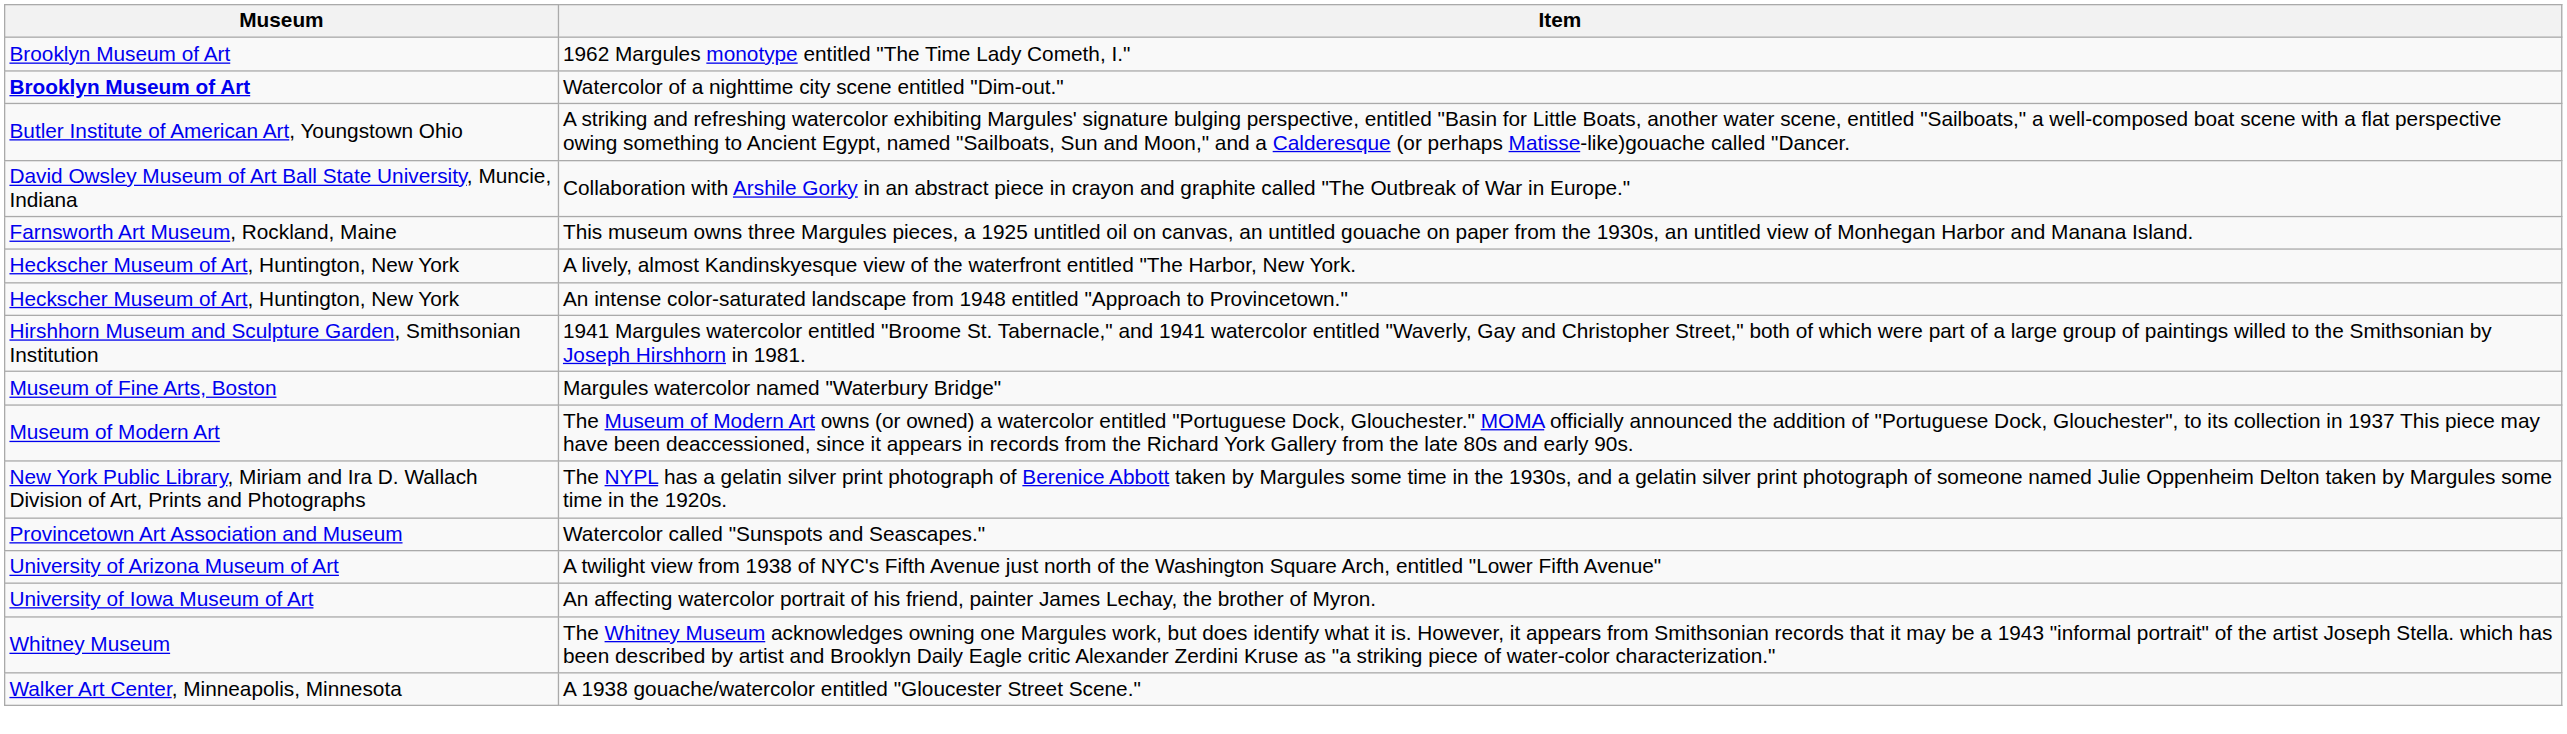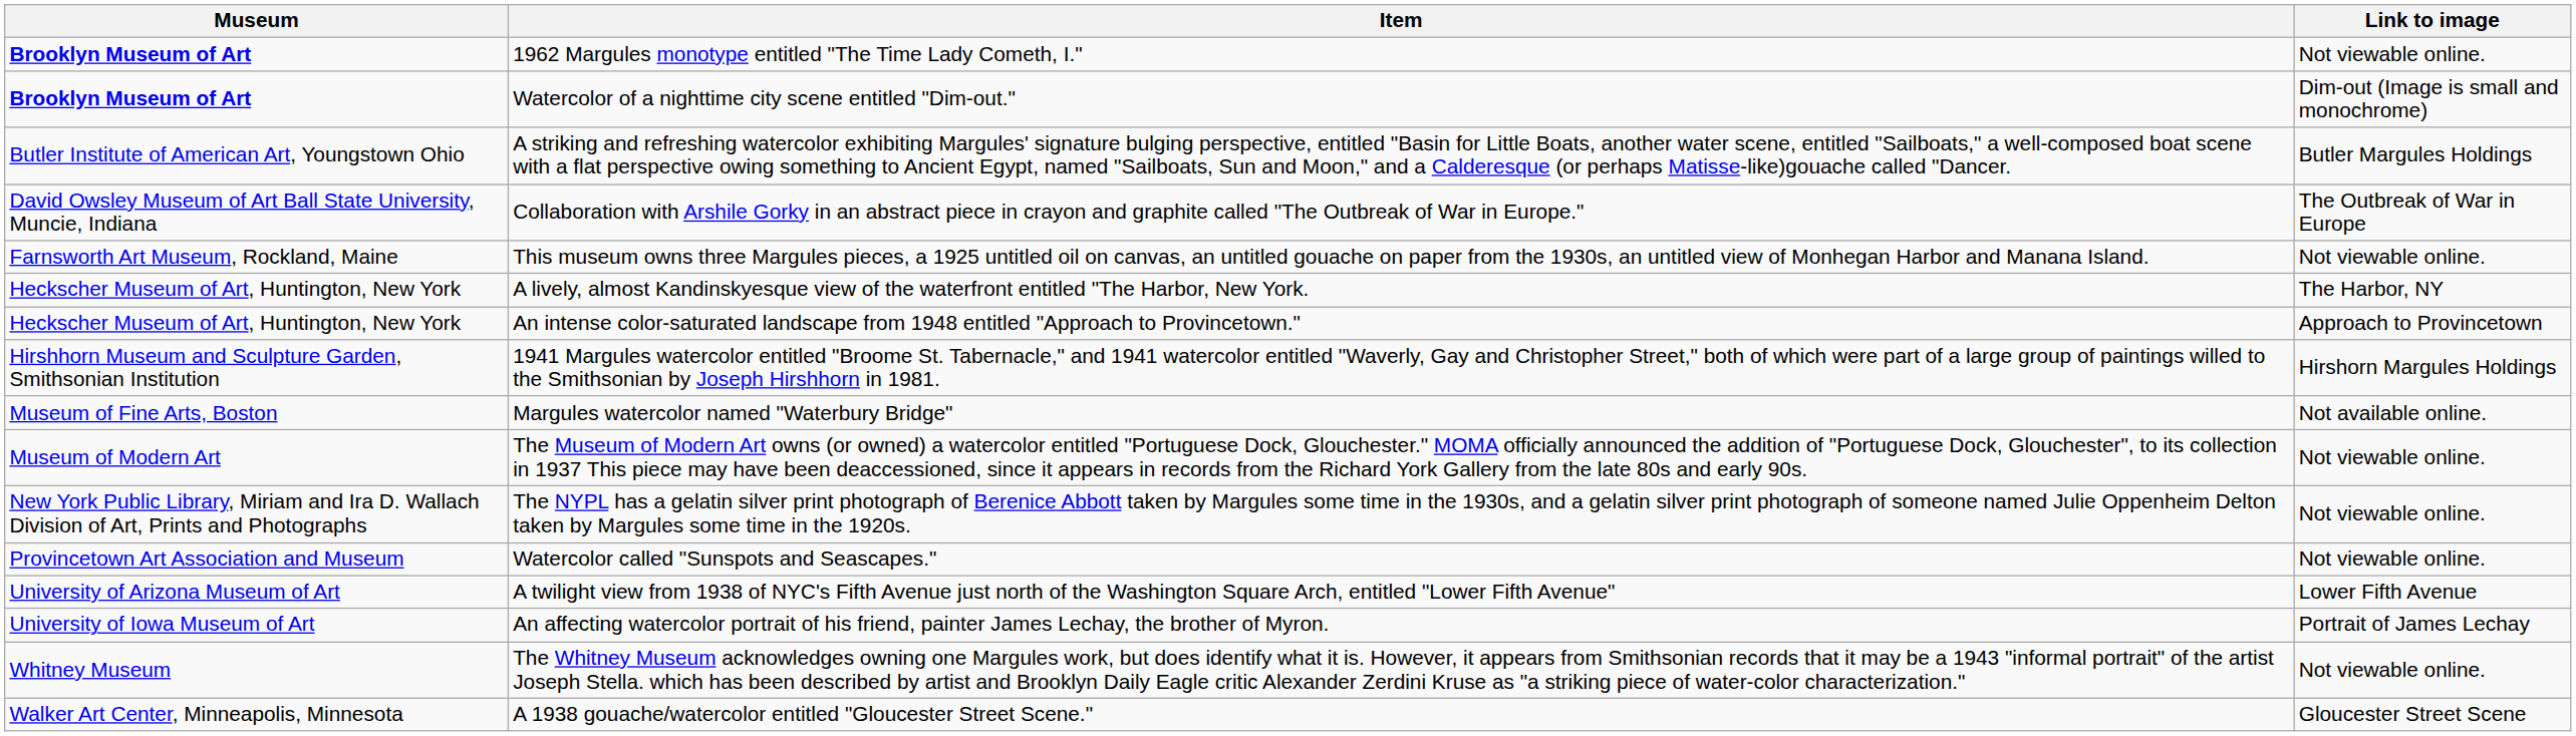+ column: Link to image | Not viewable online. | Dim-out (Image is small and monochrome) | Butler Margules Holdings | The Outbreak of War in Europe | Not viewable online. | The Harbor, NY | Approach to Provincetown | Hirshorn Margules Holdings | Not available online. | Not viewable online. | Not viewable online. | Not viewable online. | Lower Fifth Avenue | Portrait of James Lechay | Not viewable online. | Gloucester Street Scene
1962 Margules monotype entitled "The Time Lady Cometh, I." | Museum: normal -> bold
